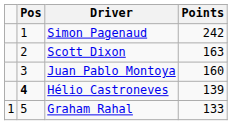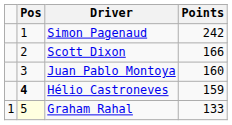Scott Dixon | Points: 163 -> 166
Hélio Castroneves | Points: 139 -> 159
Graham Rahal | Pos: no background -> lightyellow background
